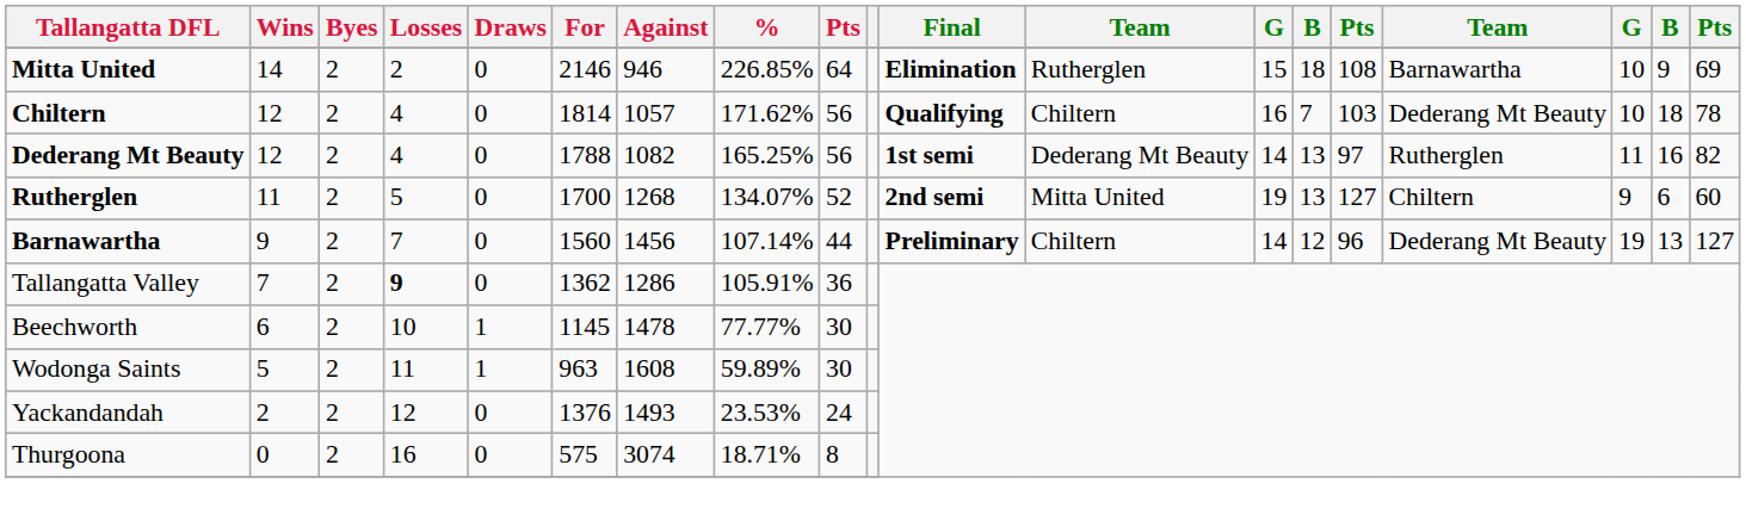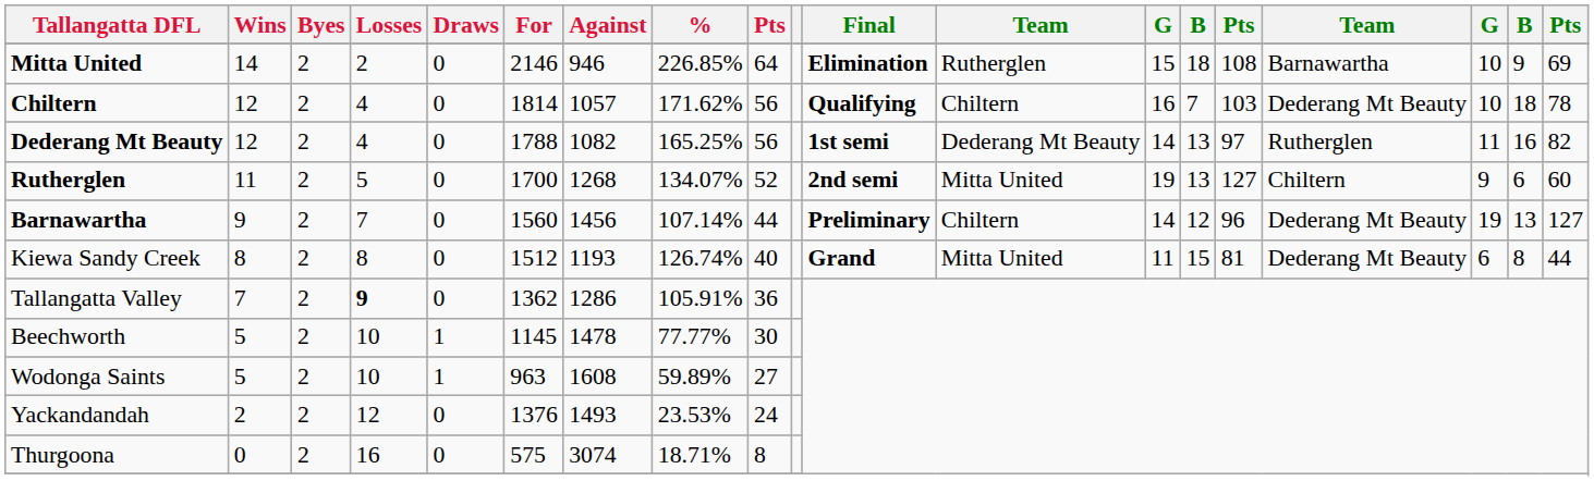+ row: Kiewa Sandy Creek | 8 | 2 | 8 | 0 | 1512 | 1193 | 126.74% | 40 | Grand | Mitta United | 11 | 15 | 81 | Dederang Mt Beauty | 6 | 8 | 44
Beechworth | Wins: 6 -> 5
Wodonga Saints | Losses: 11 -> 10
Wodonga Saints | column 9: 30 -> 27
